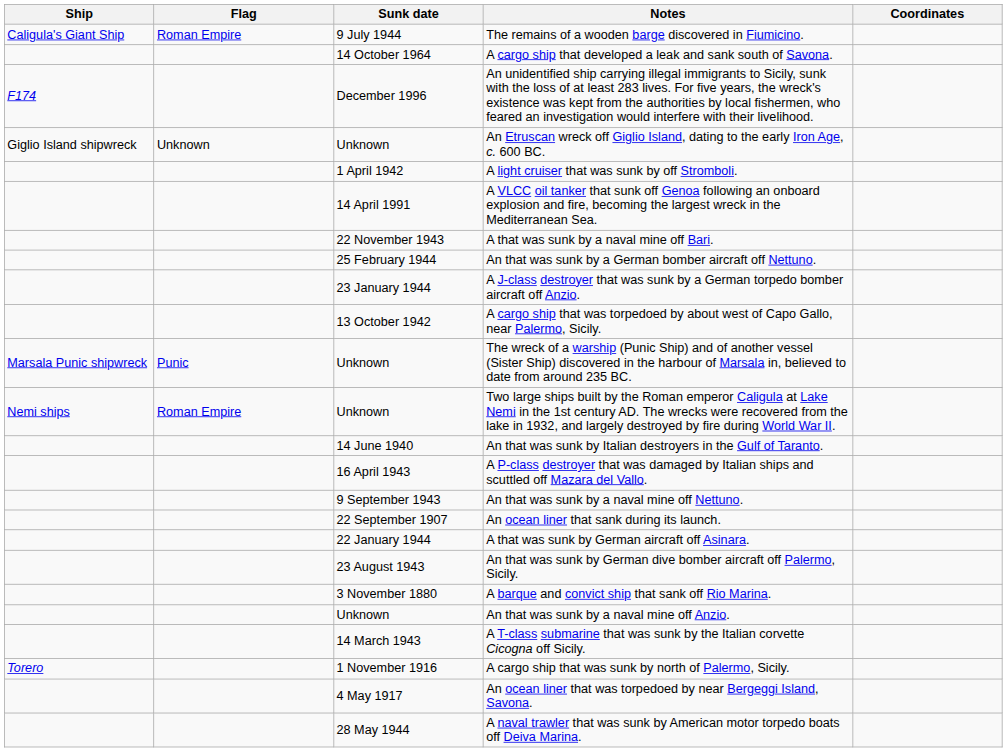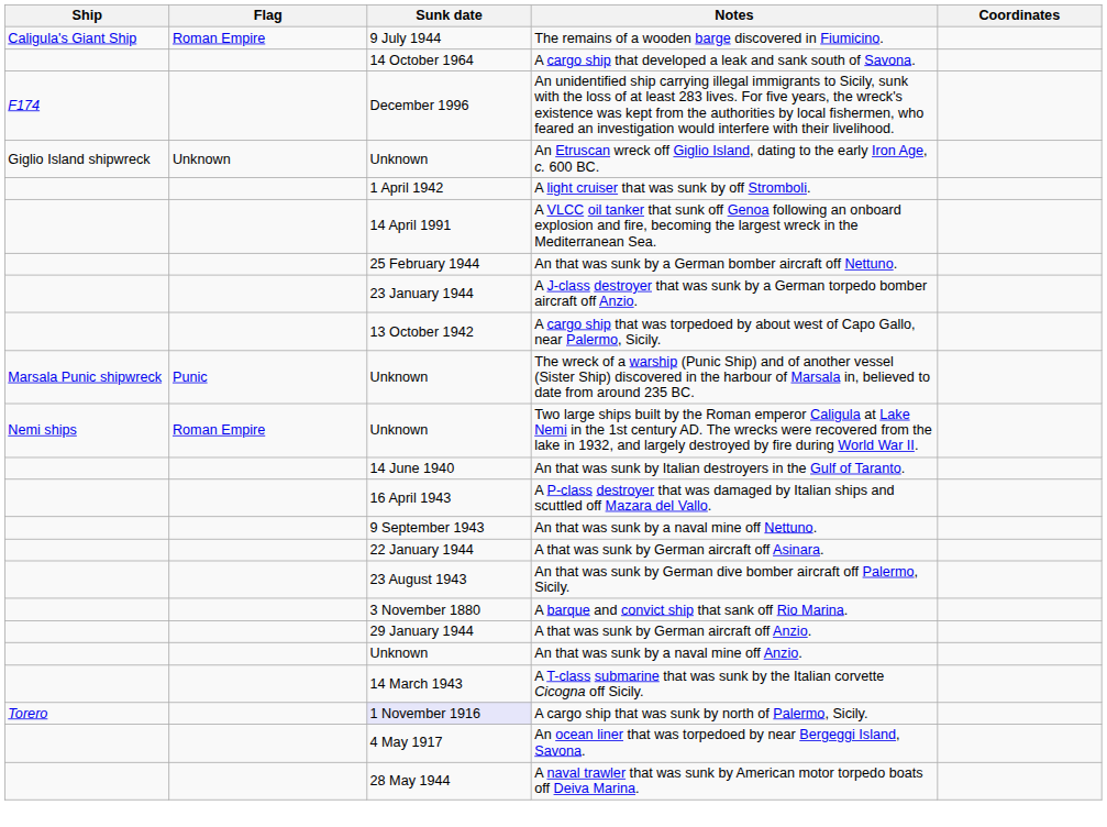- row: 22 November 1943 | A that was sunk by a naval mine off Bari.
- row: 22 September 1907 | An ocean liner that sank during its launch.
+ row: 29 January 1944 | A that was sunk by German aircraft off Anzio.
A cargo ship that was sunk by north of Palermo, Sicily. | Sunk date: no background -> lavender background
